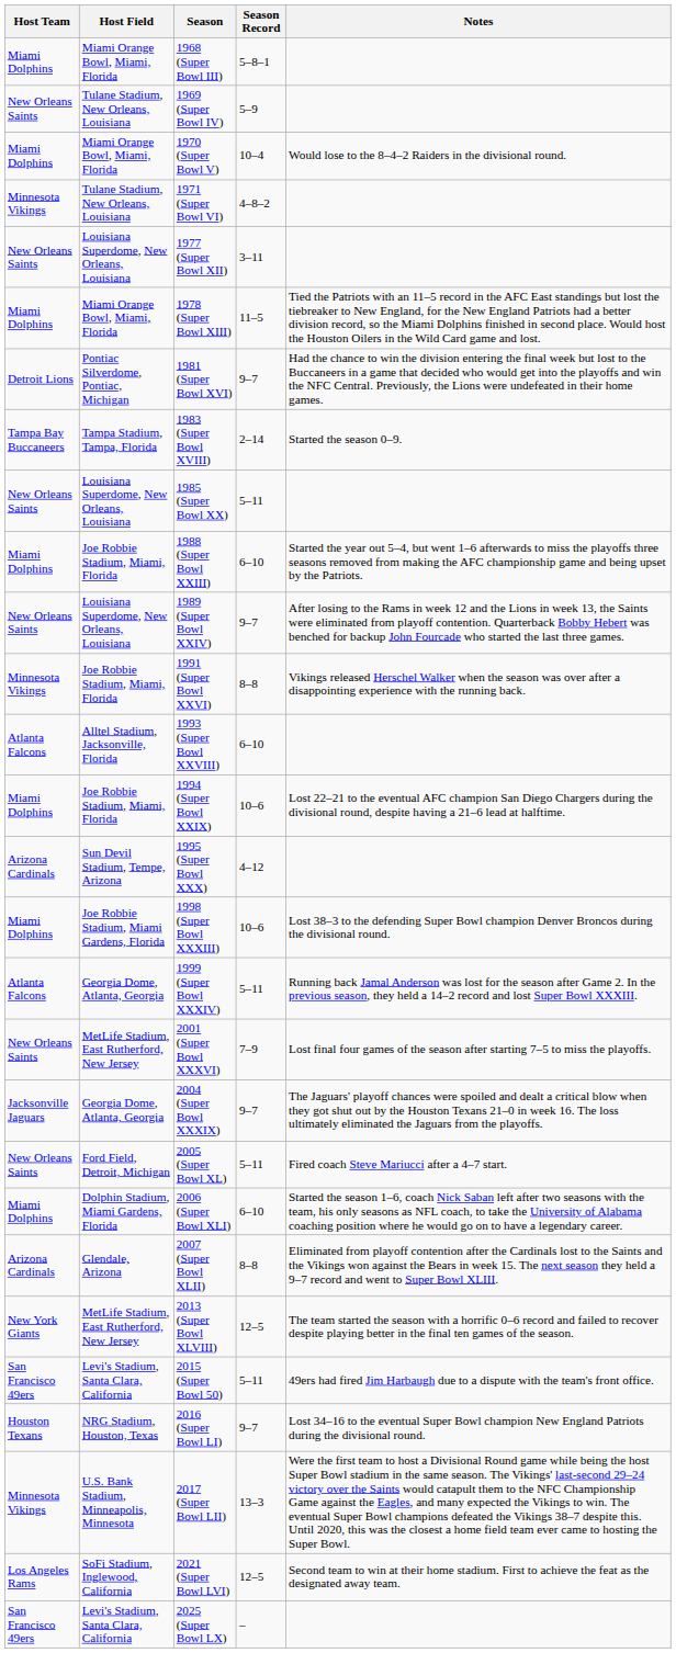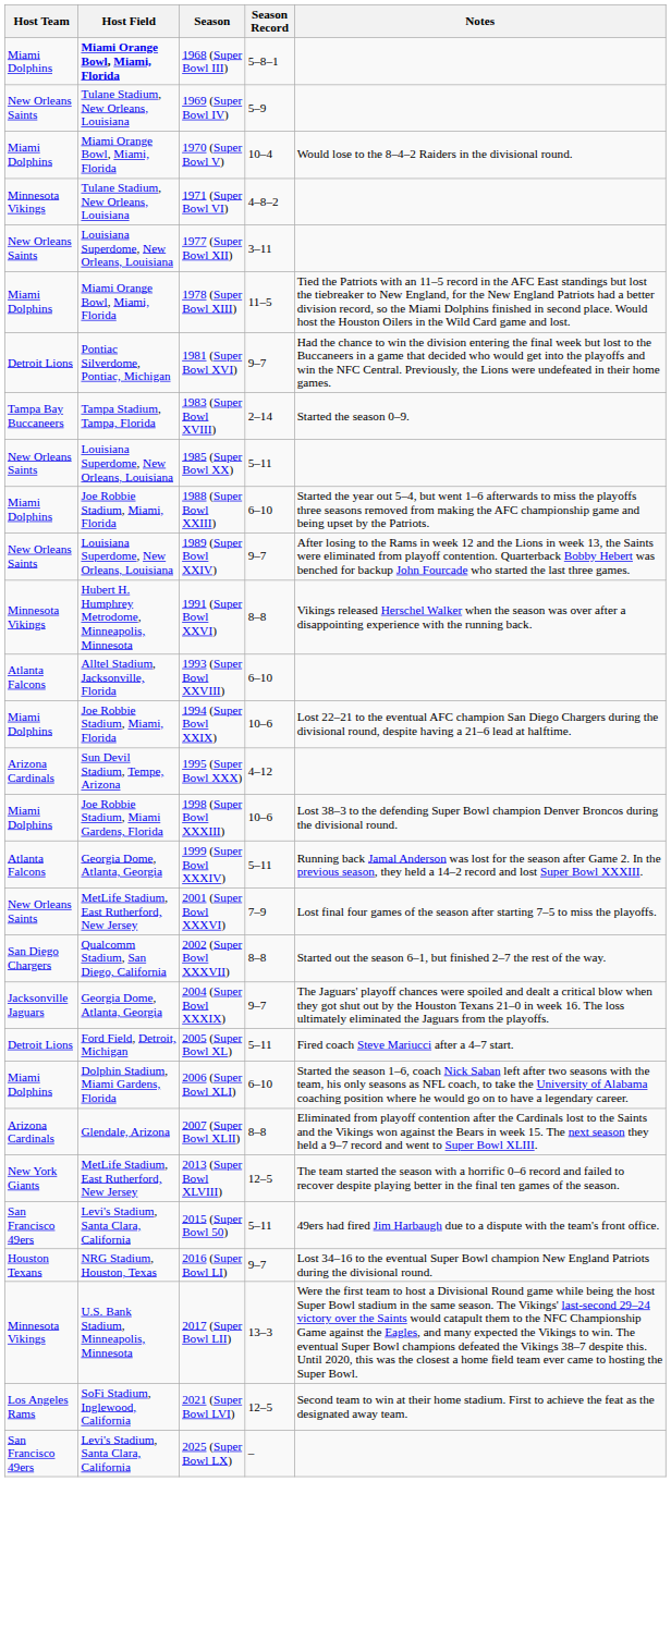1968 (Super Bowl III) | Host Field: normal -> bold
1991 (Super Bowl XXVI) | Host Field: Joe Robbie Stadium, Miami, Florida -> Hubert H. Humphrey Metrodome, Minneapolis, Minnesota
+ row: San Diego Chargers | Qualcomm Stadium, San Diego, California | 2002 (Super Bowl XXXVII) | 8–8 | Started out the season 6–1, but finished 2–7 the rest of the way.
2005 (Super Bowl XL) | Host Team: New Orleans Saints -> Detroit Lions
